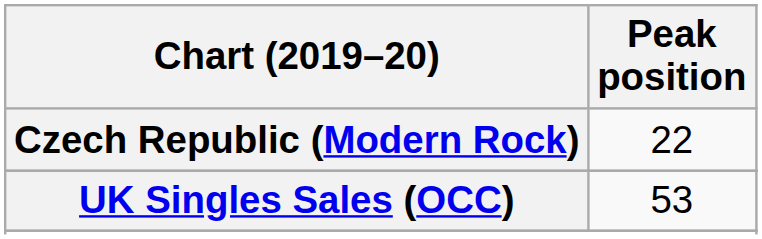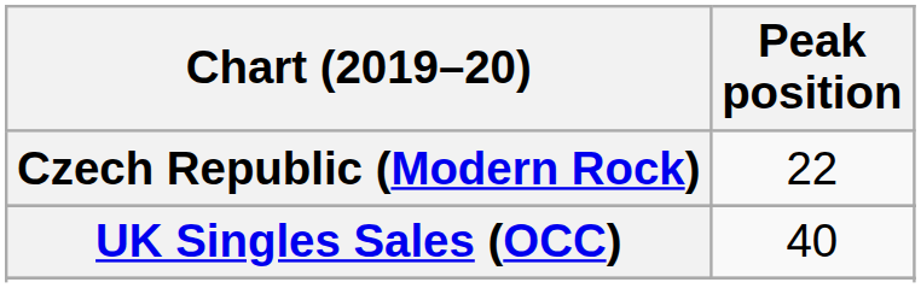UK Singles Sales (OCC) | Peak position: 53 -> 40
